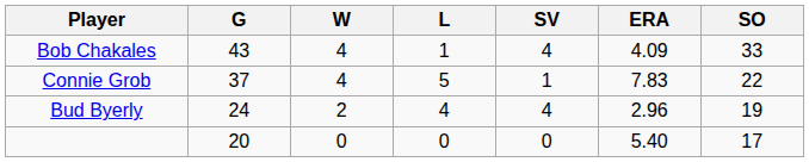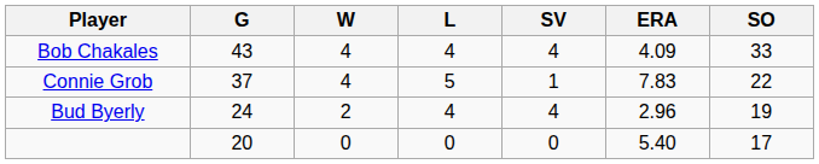Bob Chakales | L: 1 -> 4
